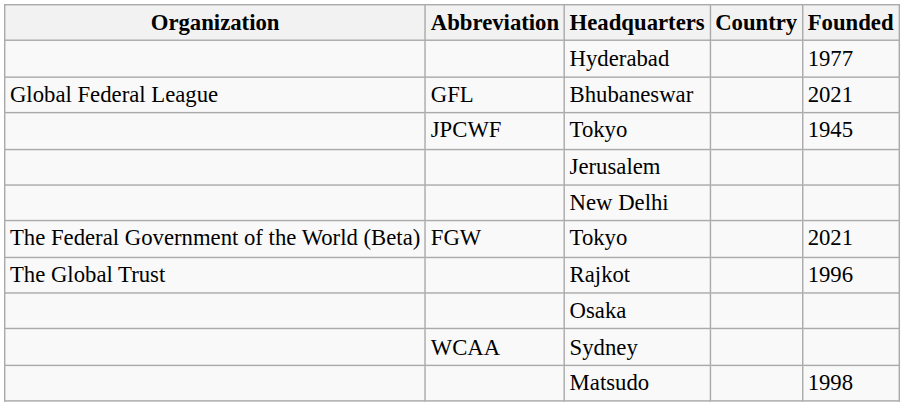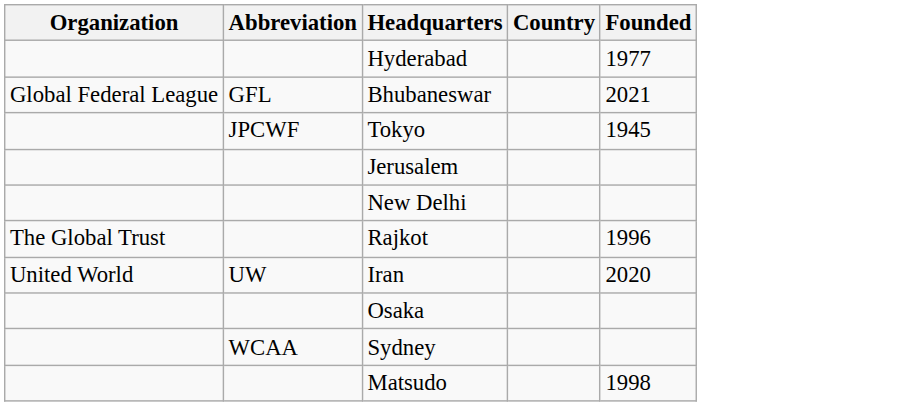- row: The Federal Government of the World (Beta) | FGW | Tokyo | 2021
+ row: United World | UW | Iran | 2020
